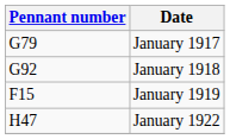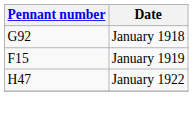- row: G79 | January 1917
